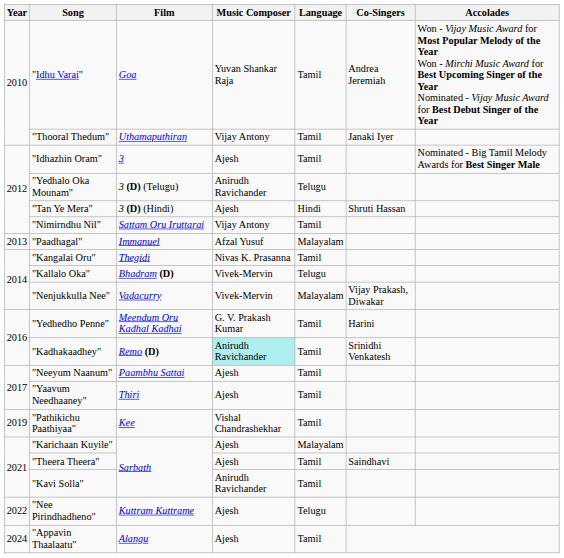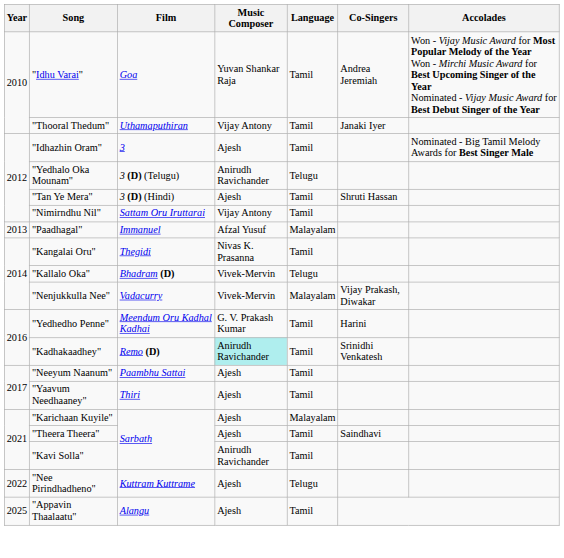"Tan Ye Mera" | Language: Hindi -> Tamil
- row: 2019 | "Pathikichu Paathiyaa" | Kee | Vishal Chandrashekhar | Tamil
"Appavin Thaalaatu" | Year: 2024 -> 2025
